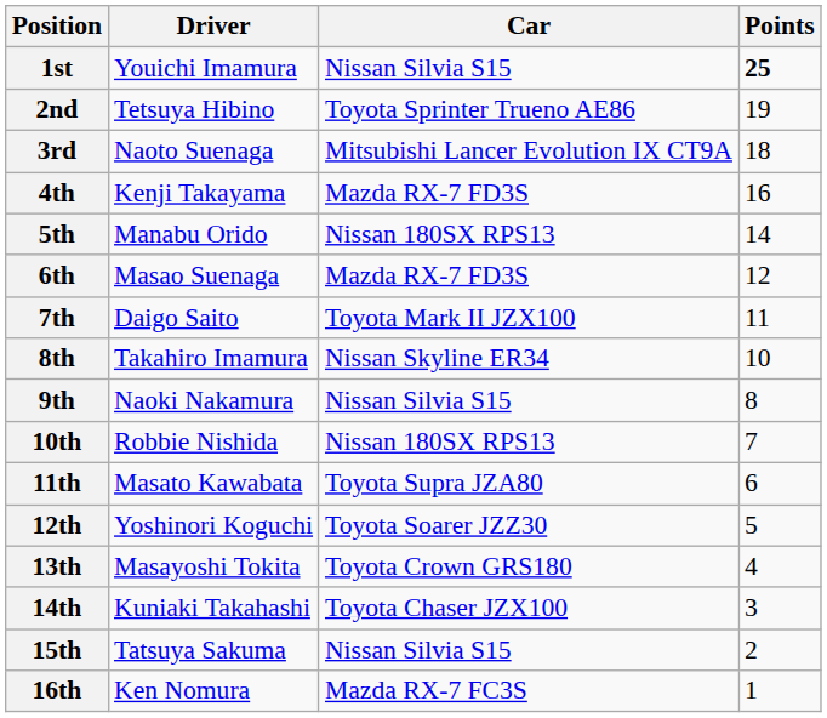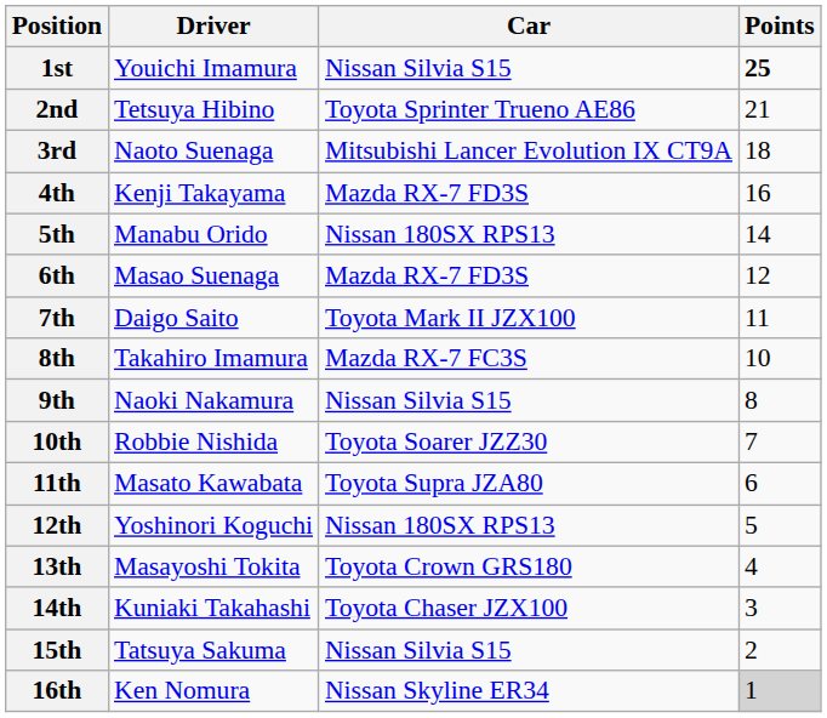2nd | Points: 19 -> 21
8th | Car: Nissan Skyline ER34 -> Mazda RX-7 FC3S
10th | Car: Nissan 180SX RPS13 -> Toyota Soarer JZZ30
12th | Car: Toyota Soarer JZZ30 -> Nissan 180SX RPS13
16th | Car: Mazda RX-7 FC3S -> Nissan Skyline ER34
16th | Points: no background -> lightgrey background
